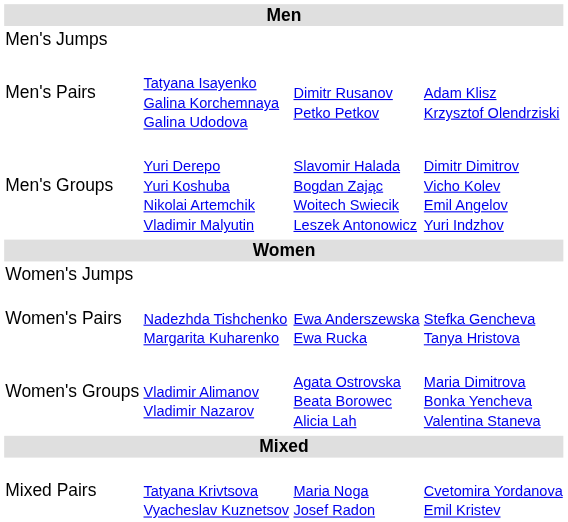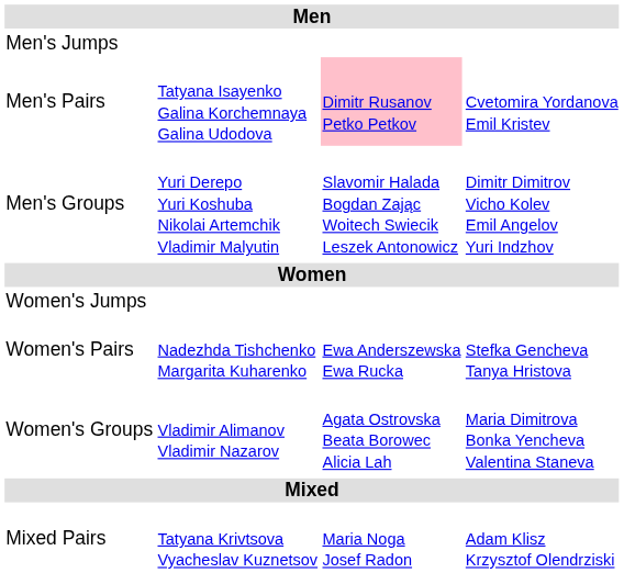Men's Pairs | column 3: no background -> pink background
Men's Pairs | column 4: Adam Klisz Krzysztof Olendrziski -> Cvetomira Yordanova Emil Kristev
Mixed Pairs | column 4: Cvetomira Yordanova Emil Kristev -> Adam Klisz Krzysztof Olendrziski
